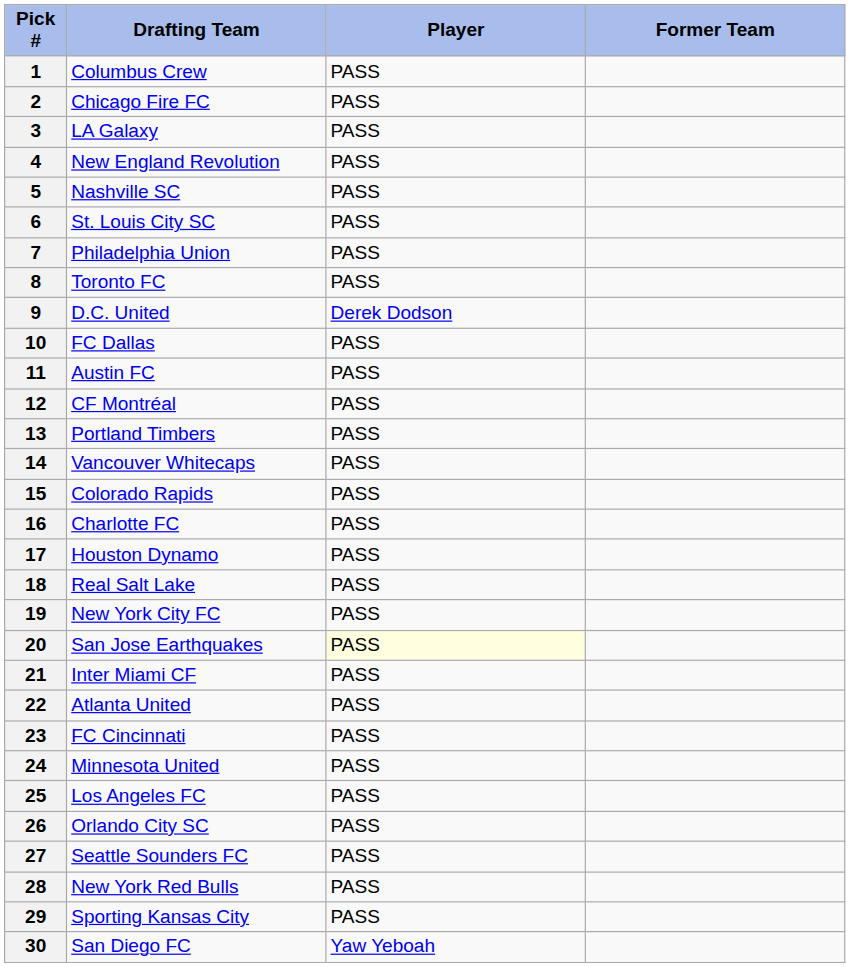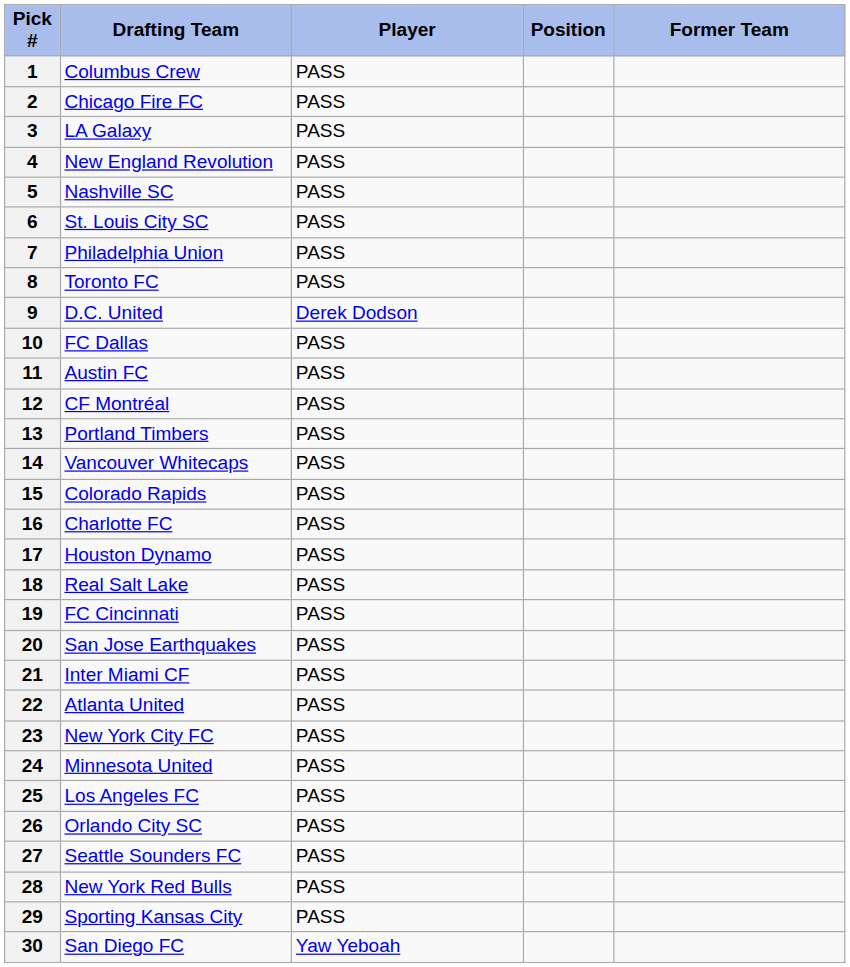+ column: Position
19 | Drafting Team: New York City FC -> FC Cincinnati
20 | Player: lightyellow background -> no background
23 | Drafting Team: FC Cincinnati -> New York City FC
